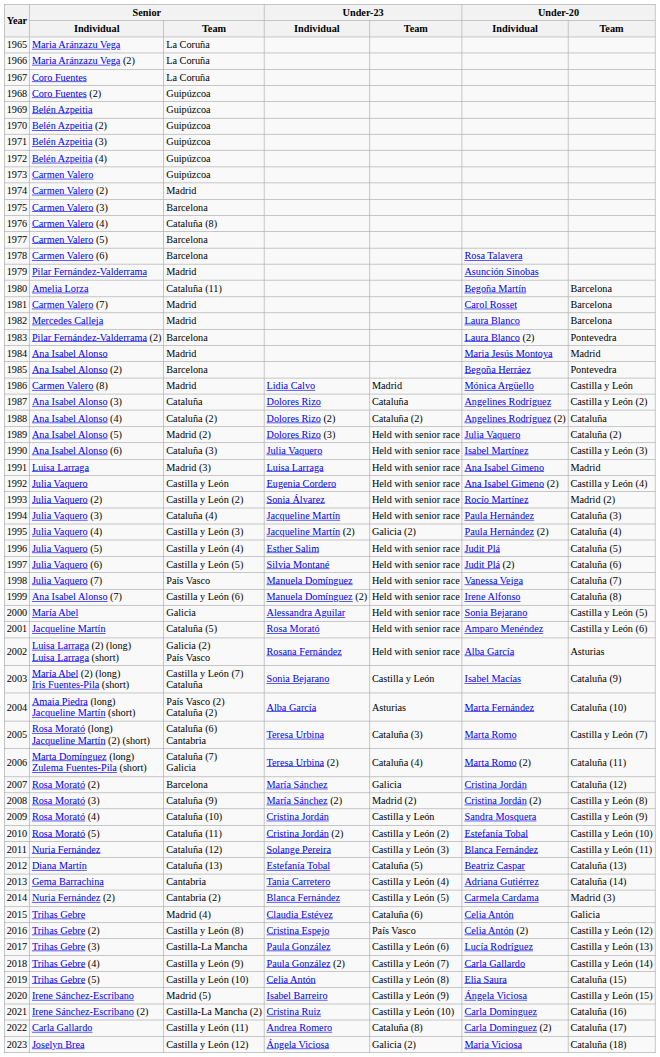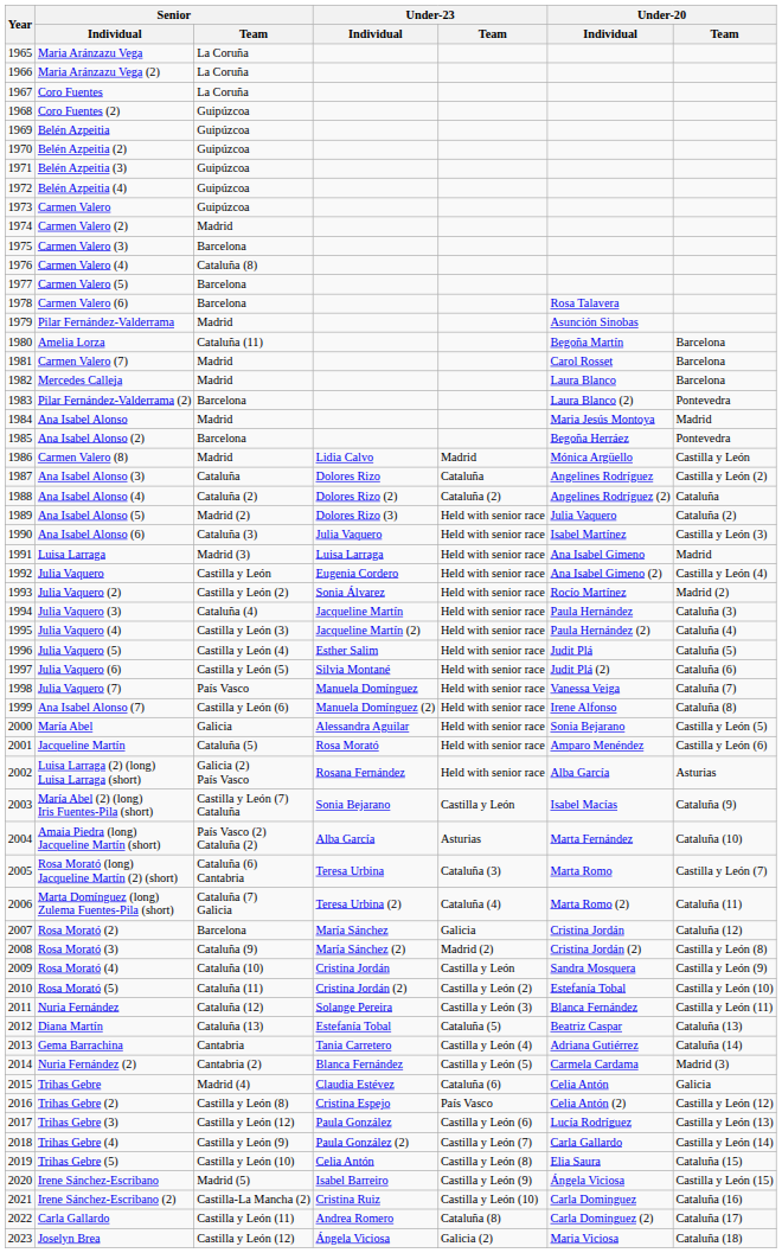Julia Vaquero (4) | Under-23 / Team: Galicia (2) -> Held with senior race
Trihas Gebre (3) | Senior / Team: Castilla-La Mancha -> Castilla y León (12)
